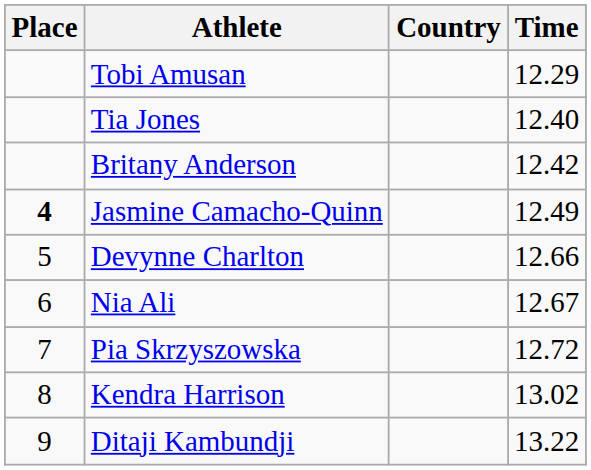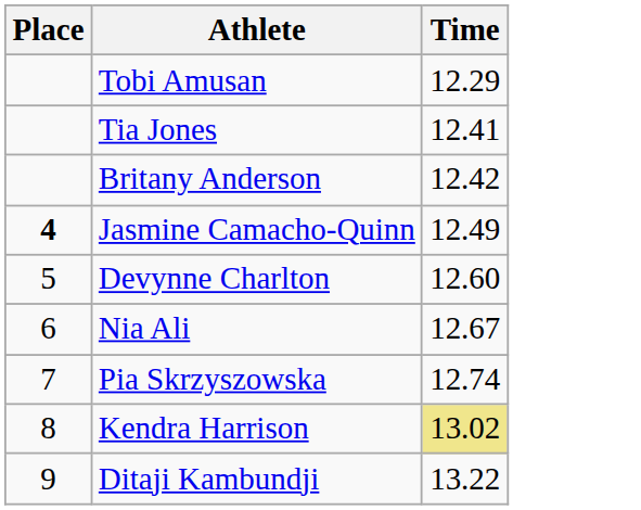- column: Country
Tia Jones | Time: 12.40 -> 12.41
Devynne Charlton | Time: 12.66 -> 12.60
Pia Skrzyszowska | Time: 12.72 -> 12.74
Kendra Harrison | Time: no background -> khaki background
